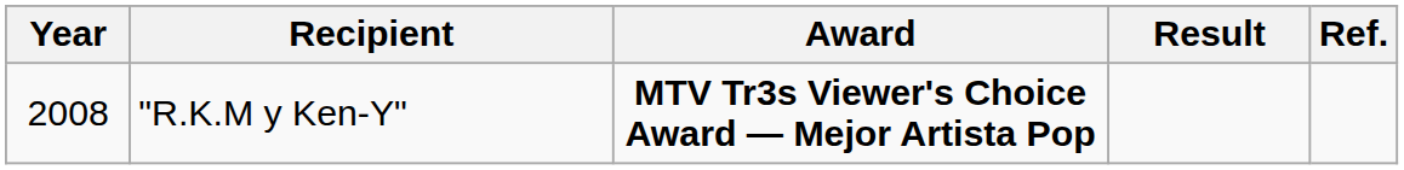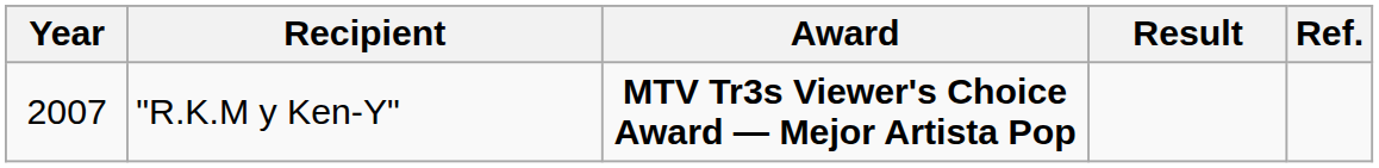"R.K.M y Ken-Y" | Year: 2008 -> 2007
